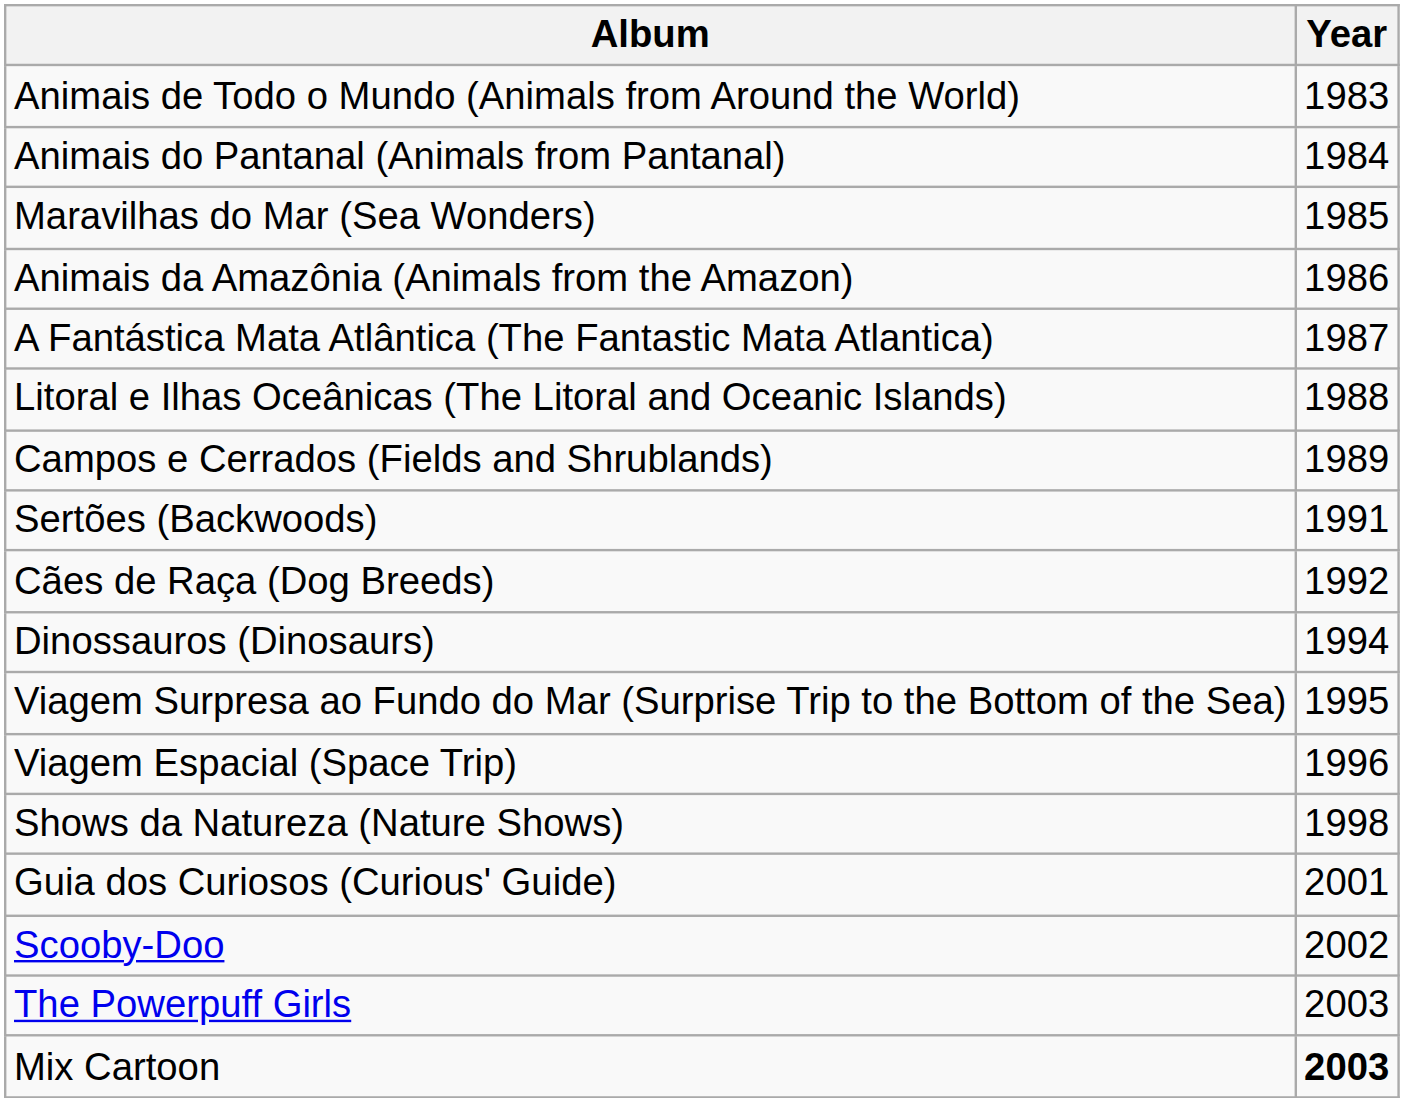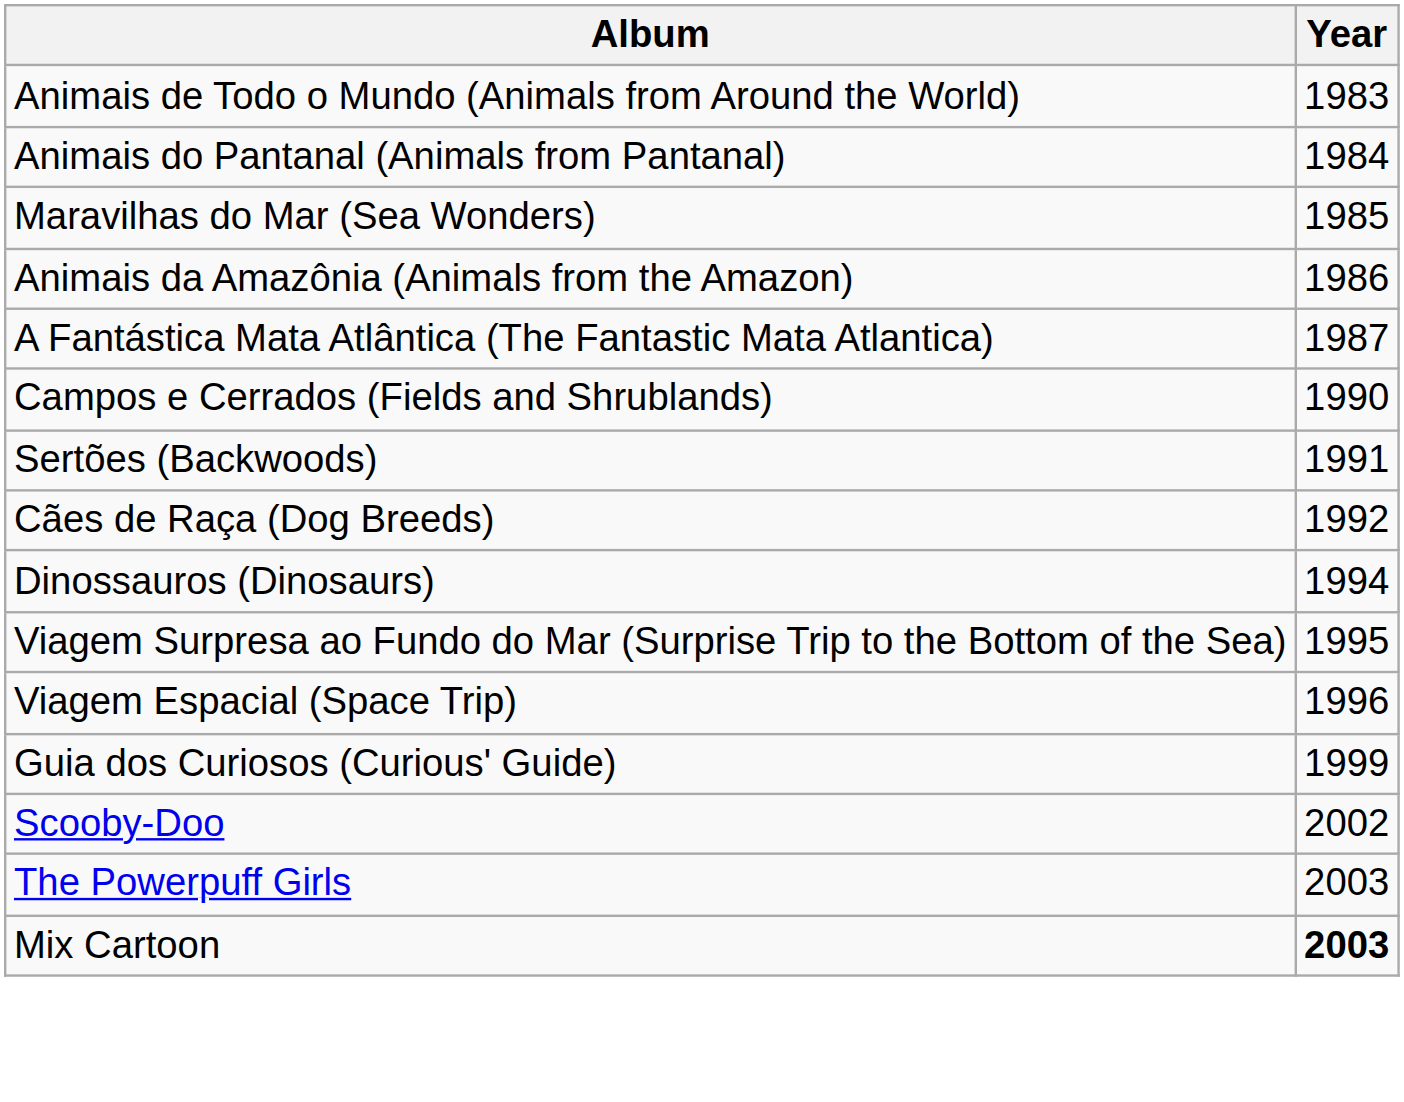- row: Litoral e Ilhas Oceânicas (The Litoral and Oceanic Islands) | 1988
Campos e Cerrados (Fields and Shrublands) | Year: 1989 -> 1990
- row: Shows da Natureza (Nature Shows) | 1998
Guia dos Curiosos (Curious' Guide) | Year: 2001 -> 1999
